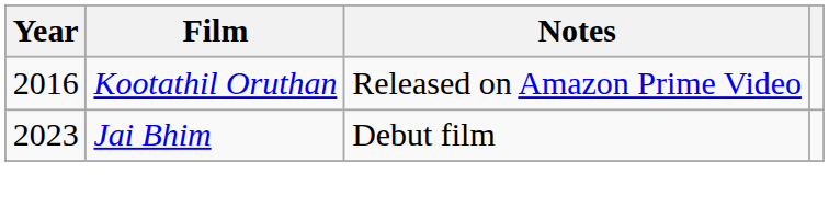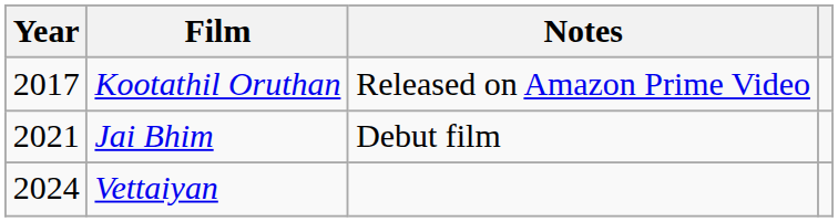Kootathil Oruthan | Year: 2016 -> 2017
Jai Bhim | Year: 2023 -> 2021
+ row: 2024 | Vettaiyan
